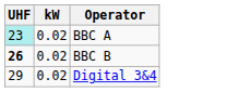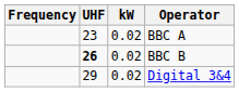+ column: Frequency
BBC A | UHF: paleturquoise background -> no background
